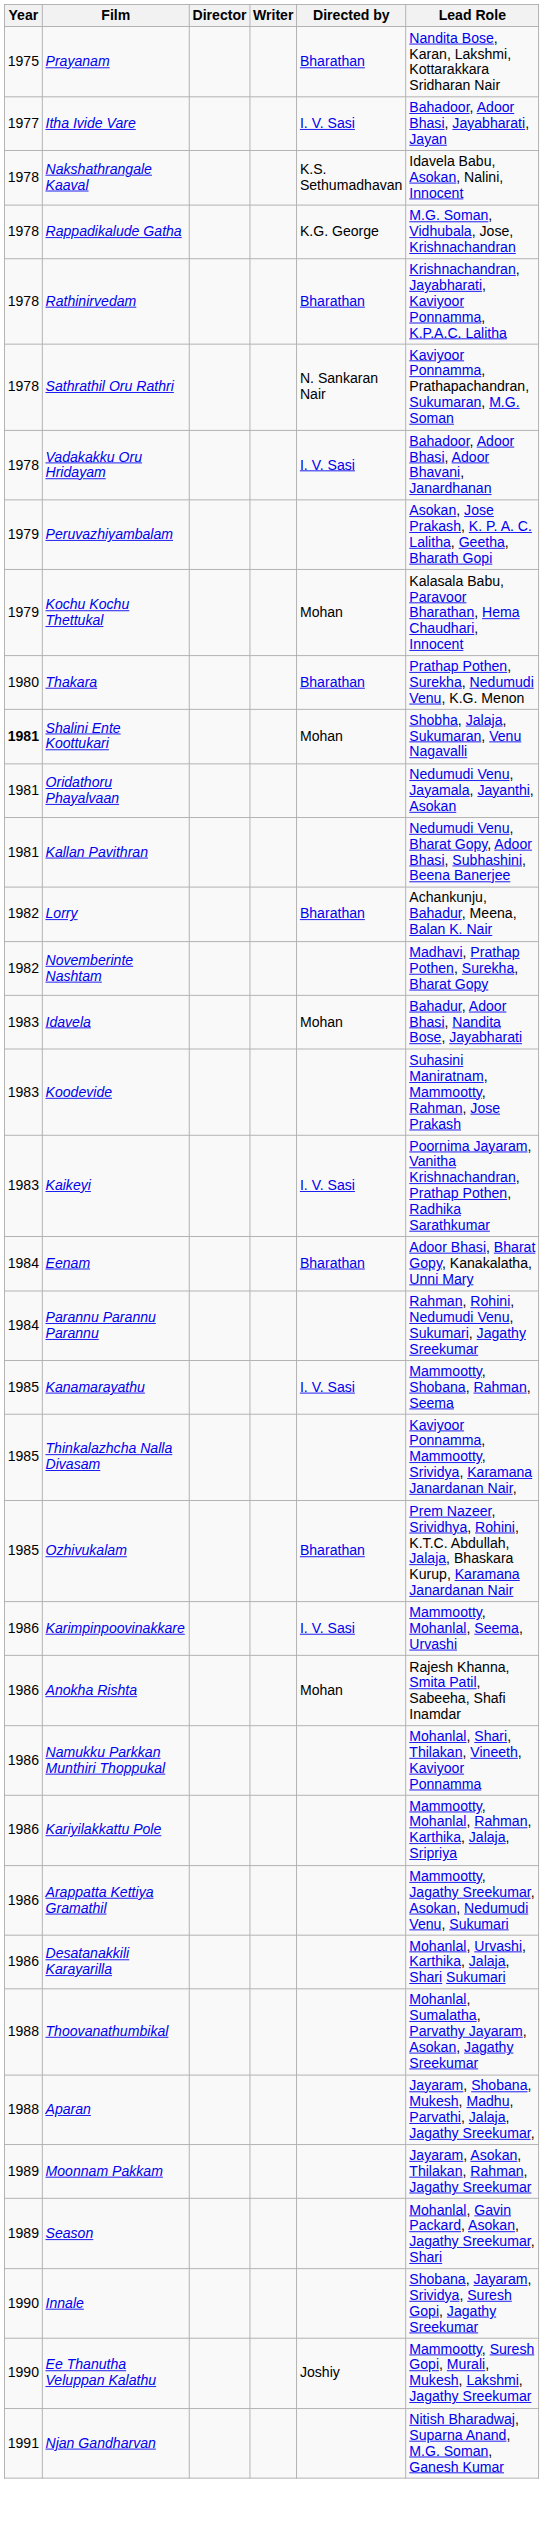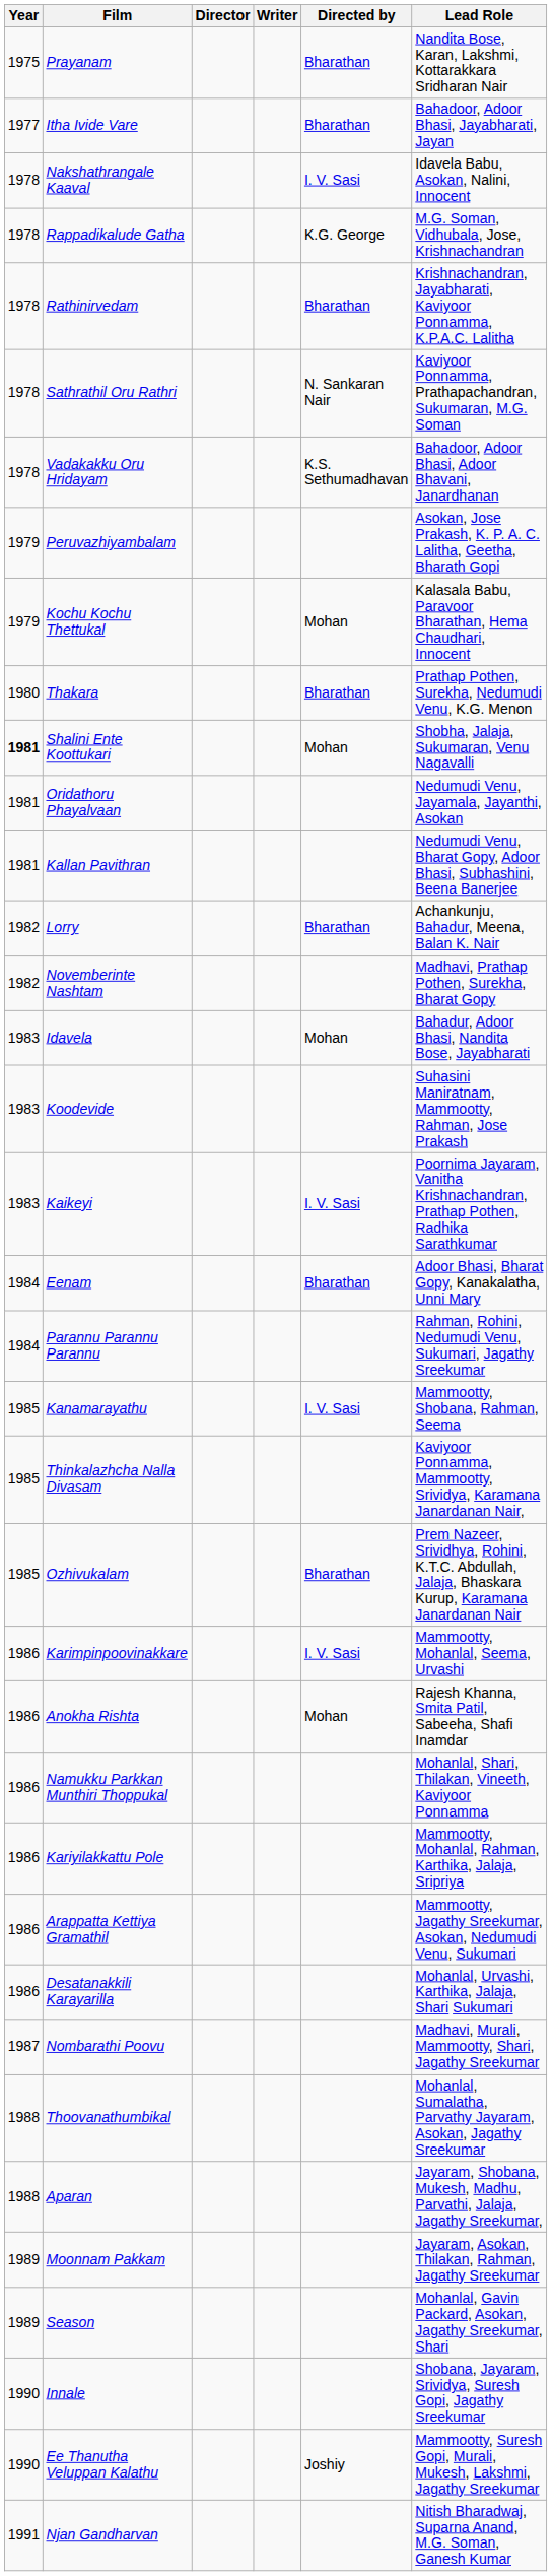Itha Ivide Vare | Directed by: I. V. Sasi -> Bharathan
Nakshathrangale Kaaval | Directed by: K.S. Sethumadhavan -> I. V. Sasi
Vadakakku Oru Hridayam | Directed by: I. V. Sasi -> K.S. Sethumadhavan
+ row: 1987 | Nombarathi Poovu | Madhavi, Murali, Mammootty, Shari, Jagathy Sreekumar
